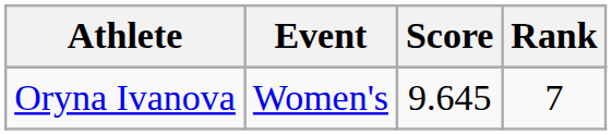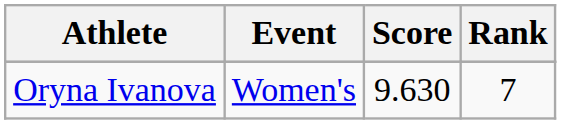Oryna Ivanova | Score: 9.645 -> 9.630
